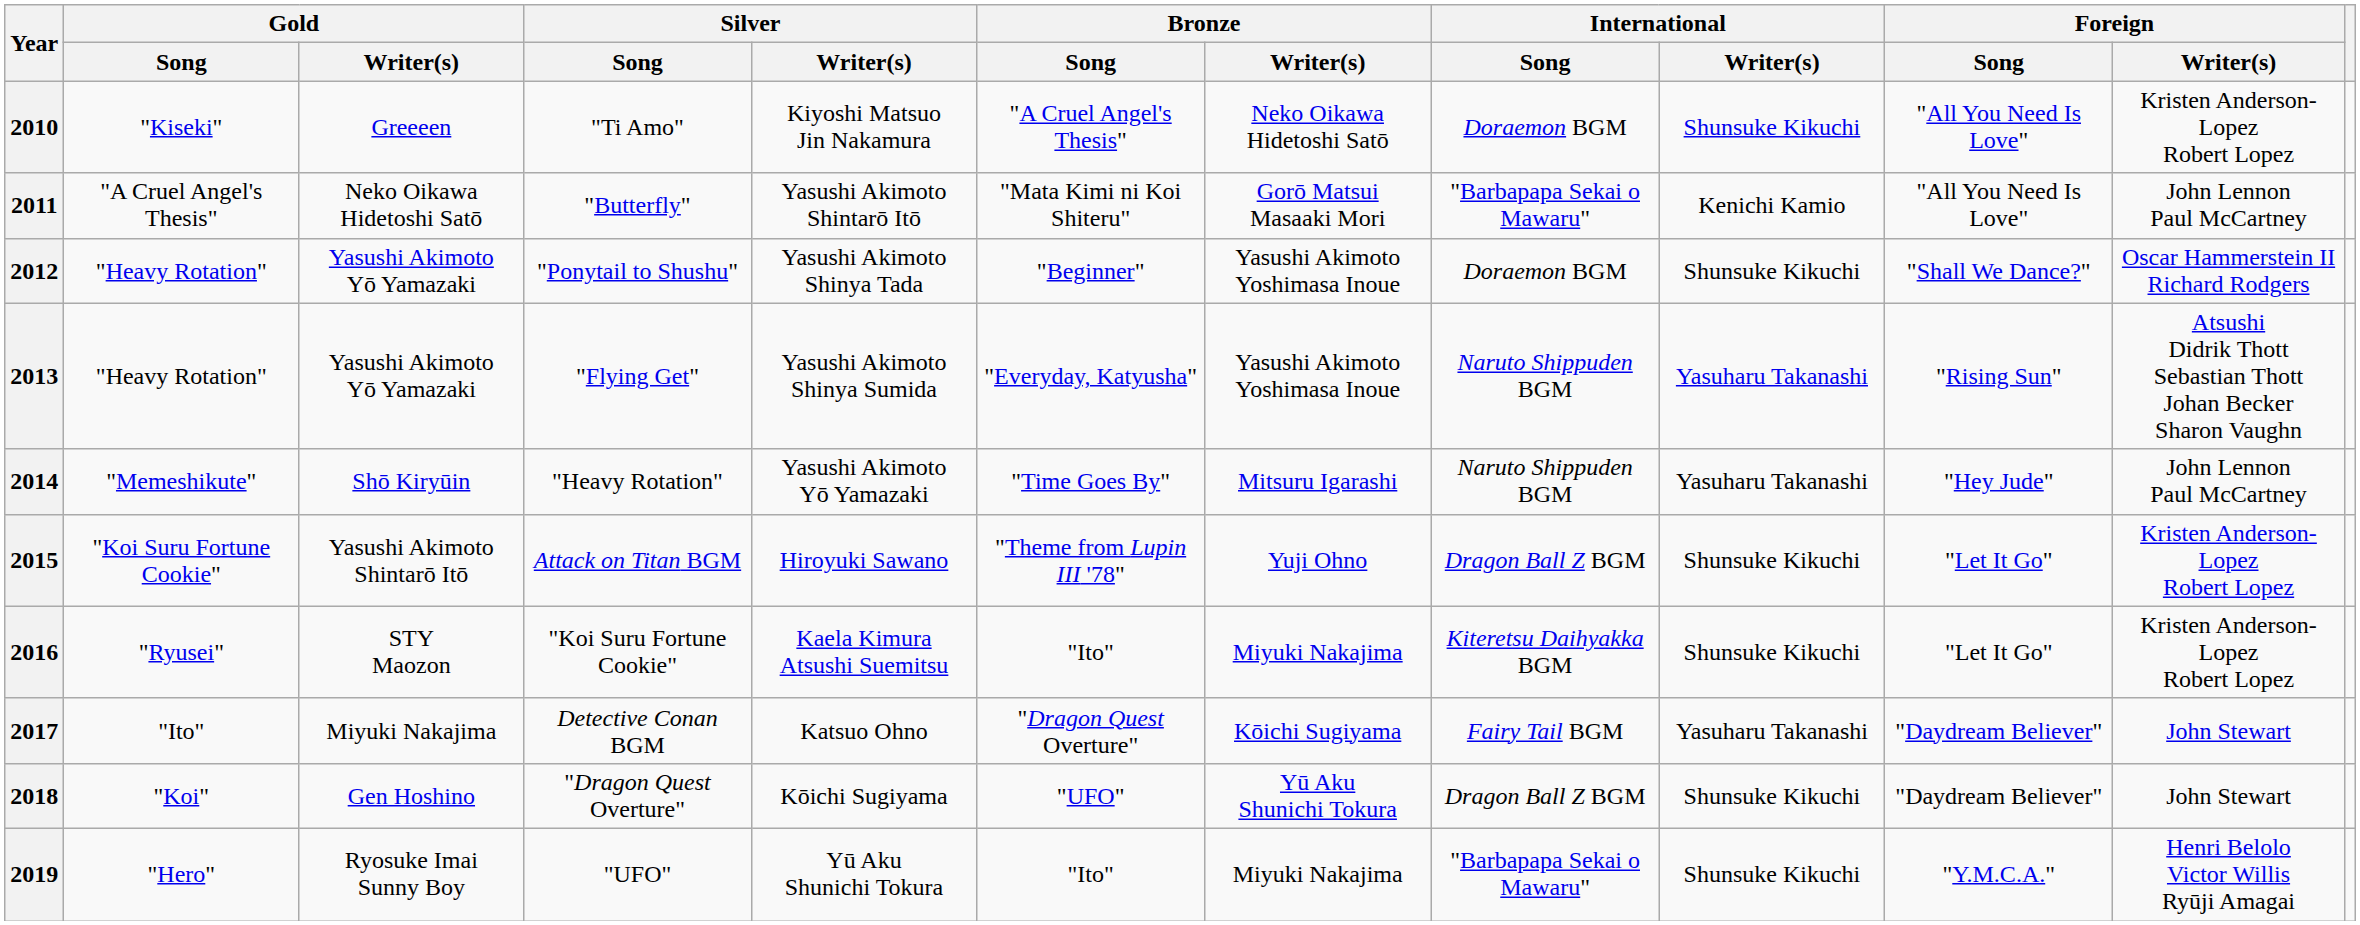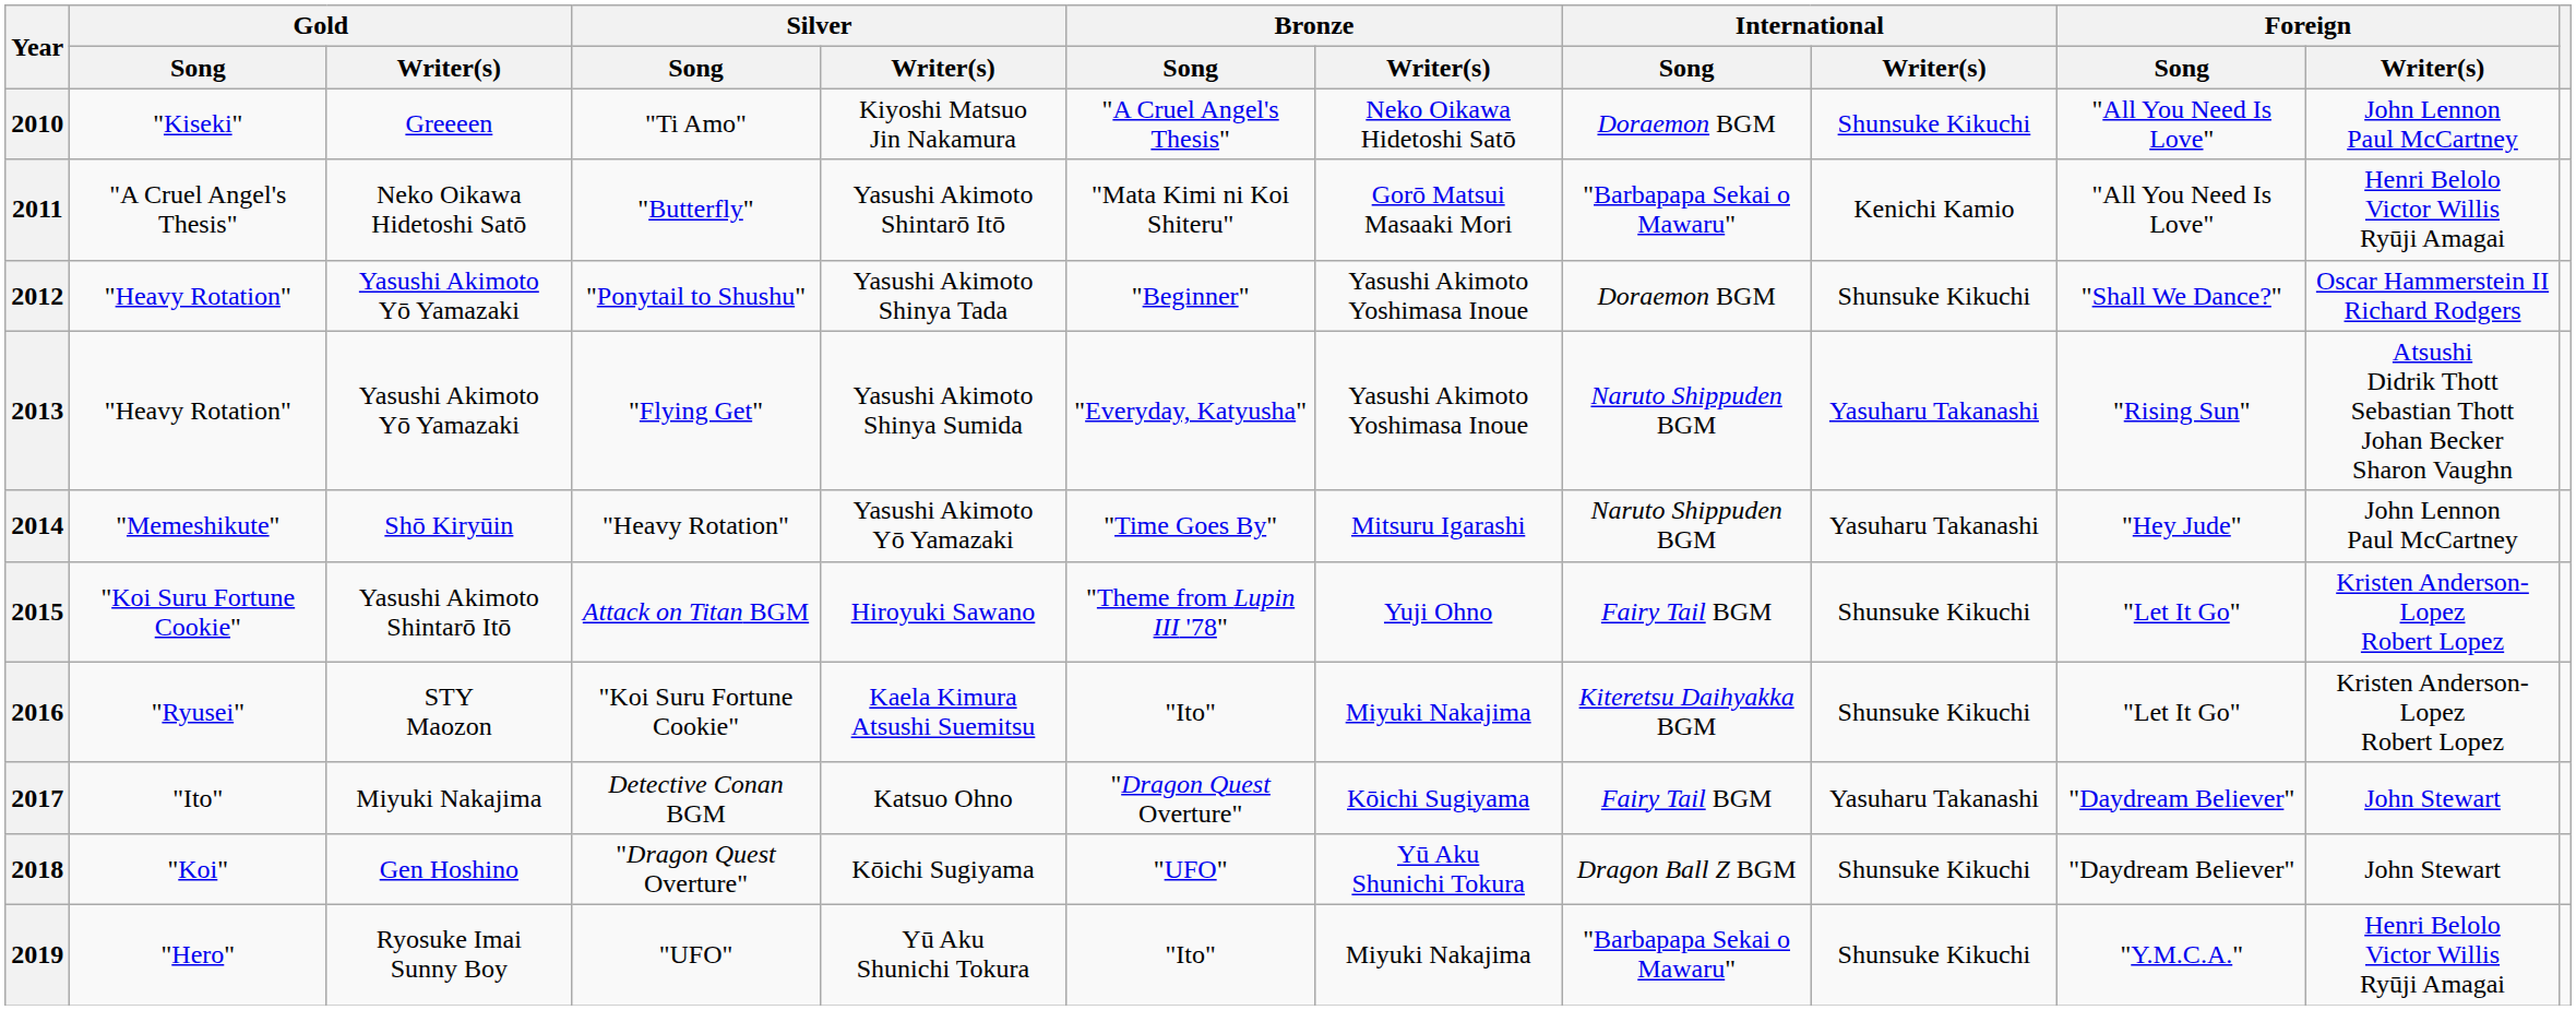2010 | Foreign / Writer(s): Kristen Anderson-Lopez Robert Lopez -> John Lennon Paul McCartney
2011 | Foreign / Writer(s): John Lennon Paul McCartney -> Henri Belolo Victor Willis Ryūji Amagai
2015 | International / Song: Dragon Ball Z BGM -> Fairy Tail BGM
